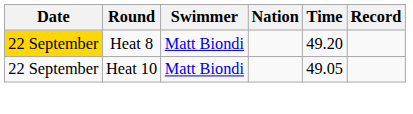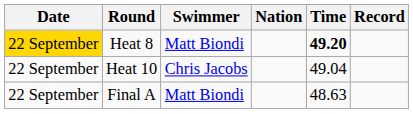Heat 8 | Time: normal -> bold
Heat 10 | Swimmer: Matt Biondi -> Chris Jacobs
Heat 10 | Time: 49.05 -> 49.04
+ row: 22 September | Final A | Matt Biondi | 48.63
